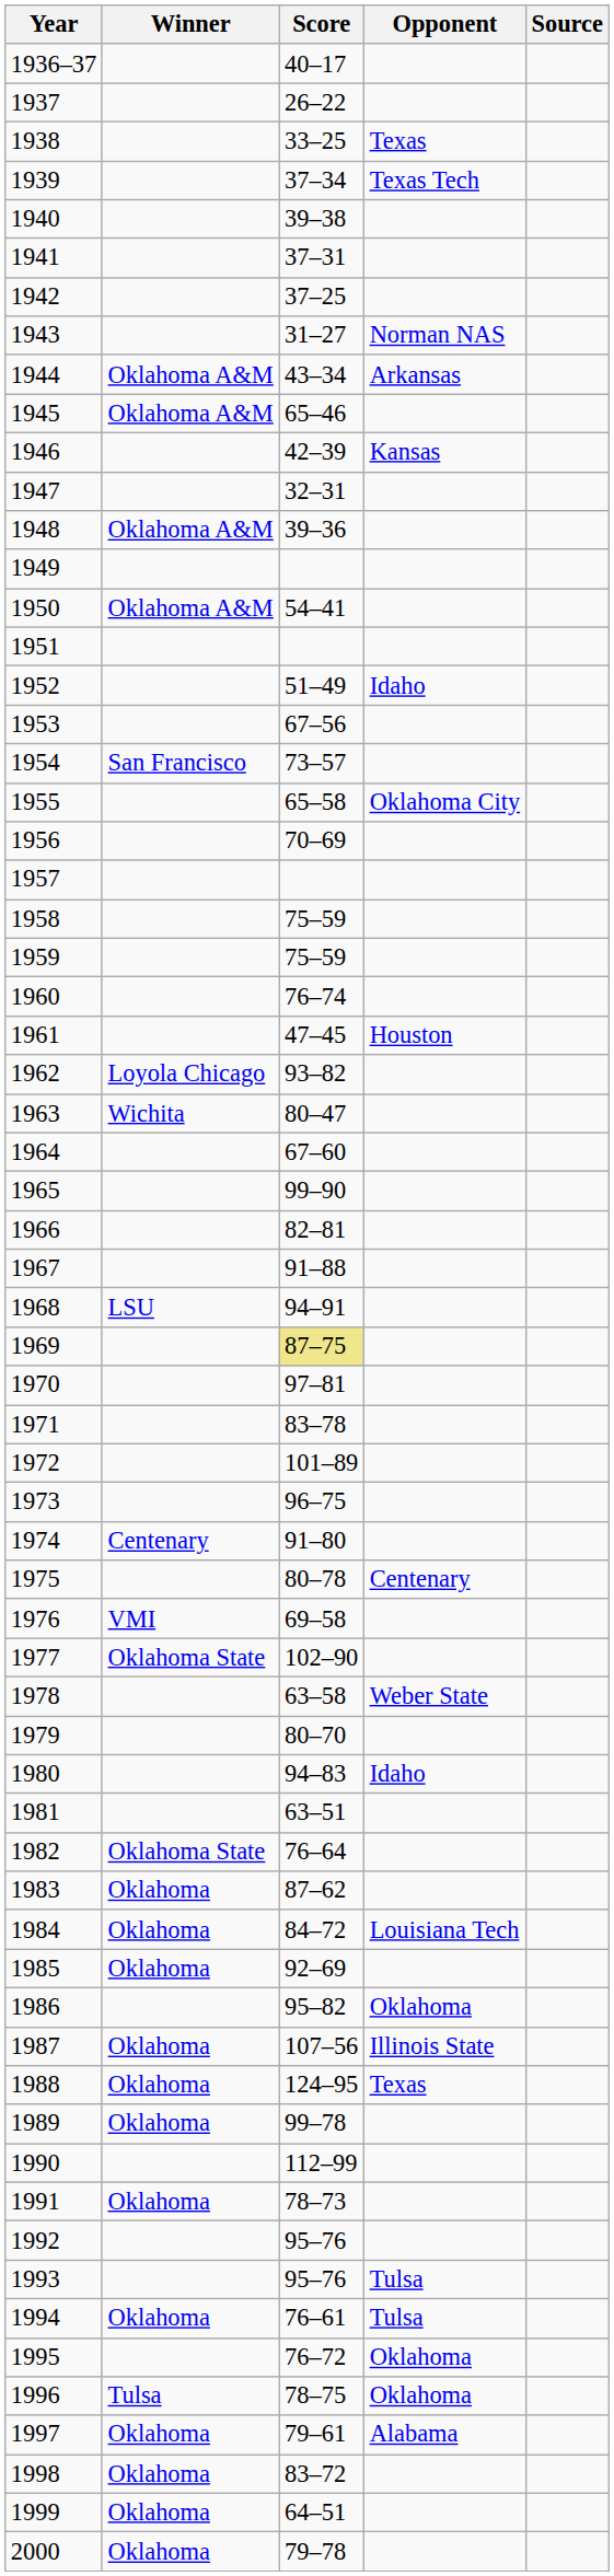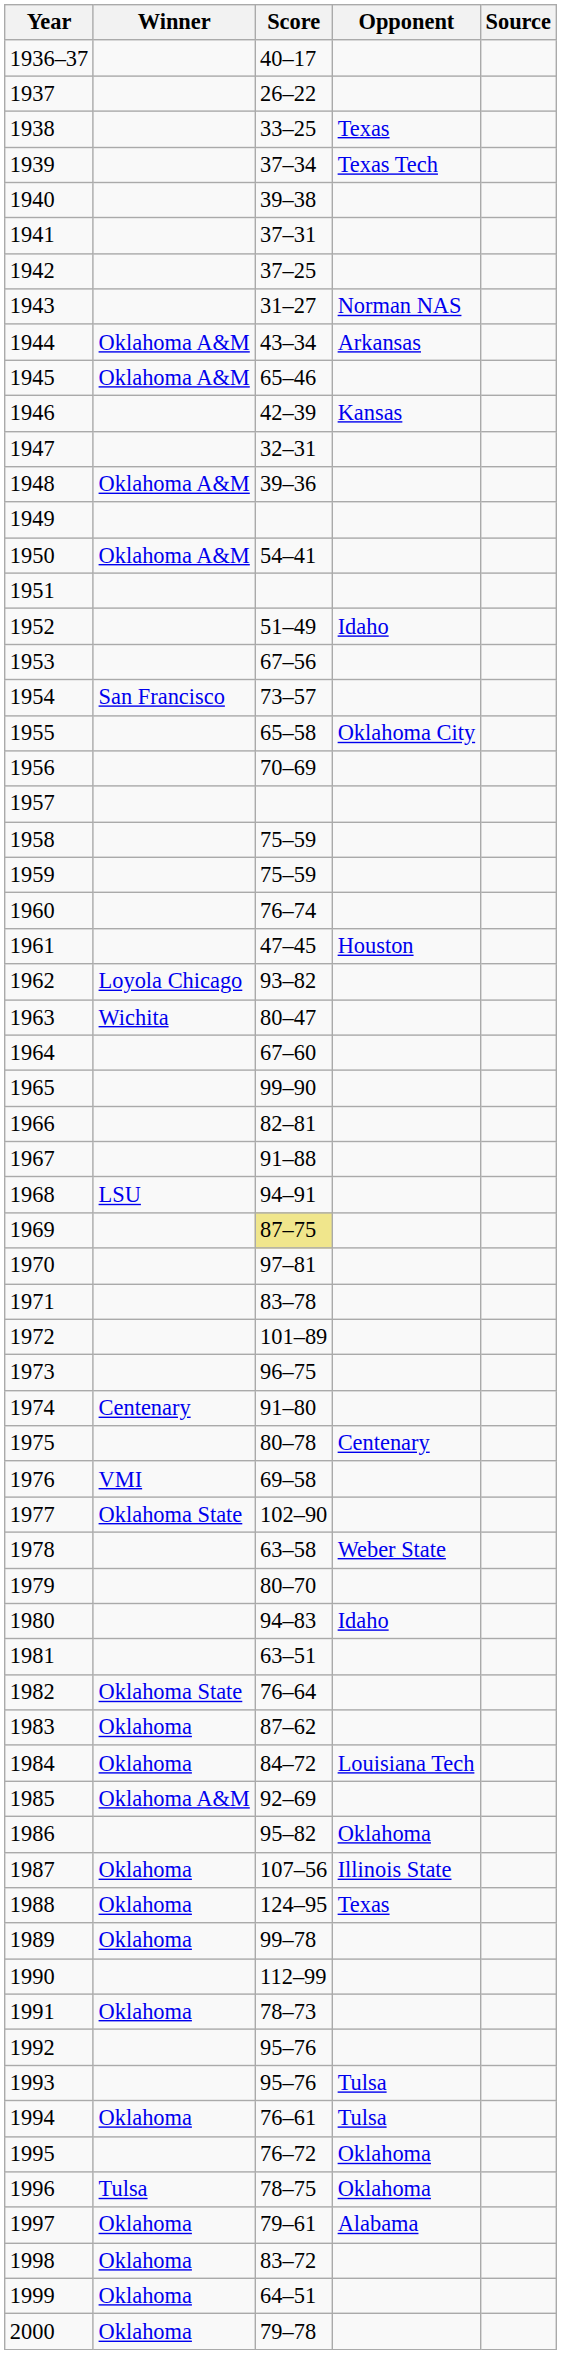1985 | Winner: Oklahoma -> Oklahoma A&M
